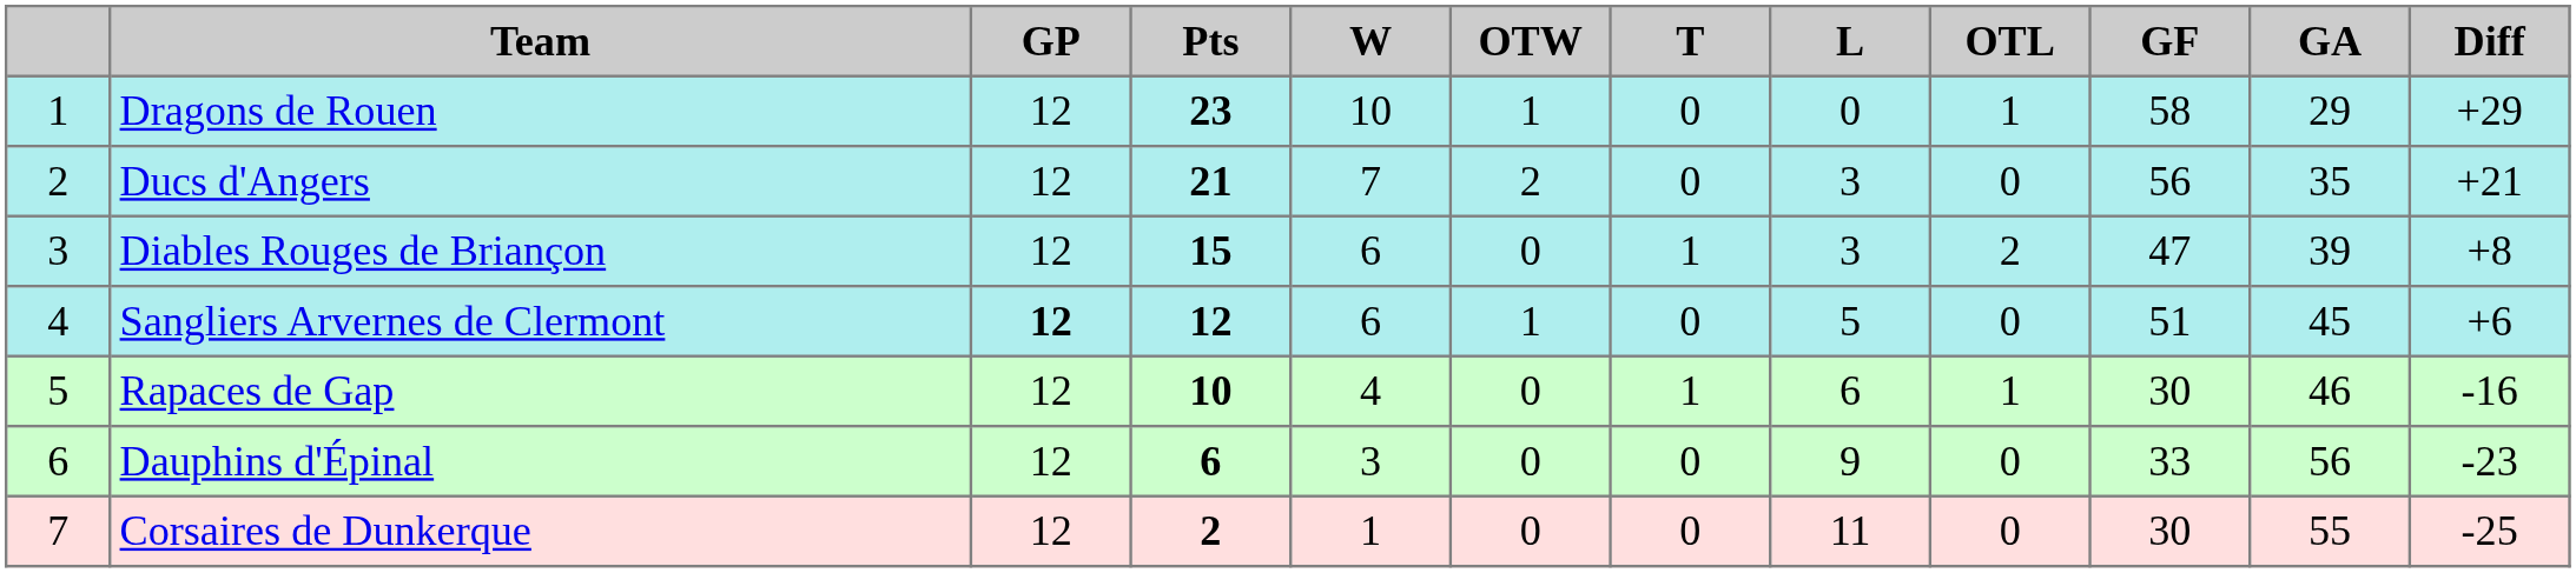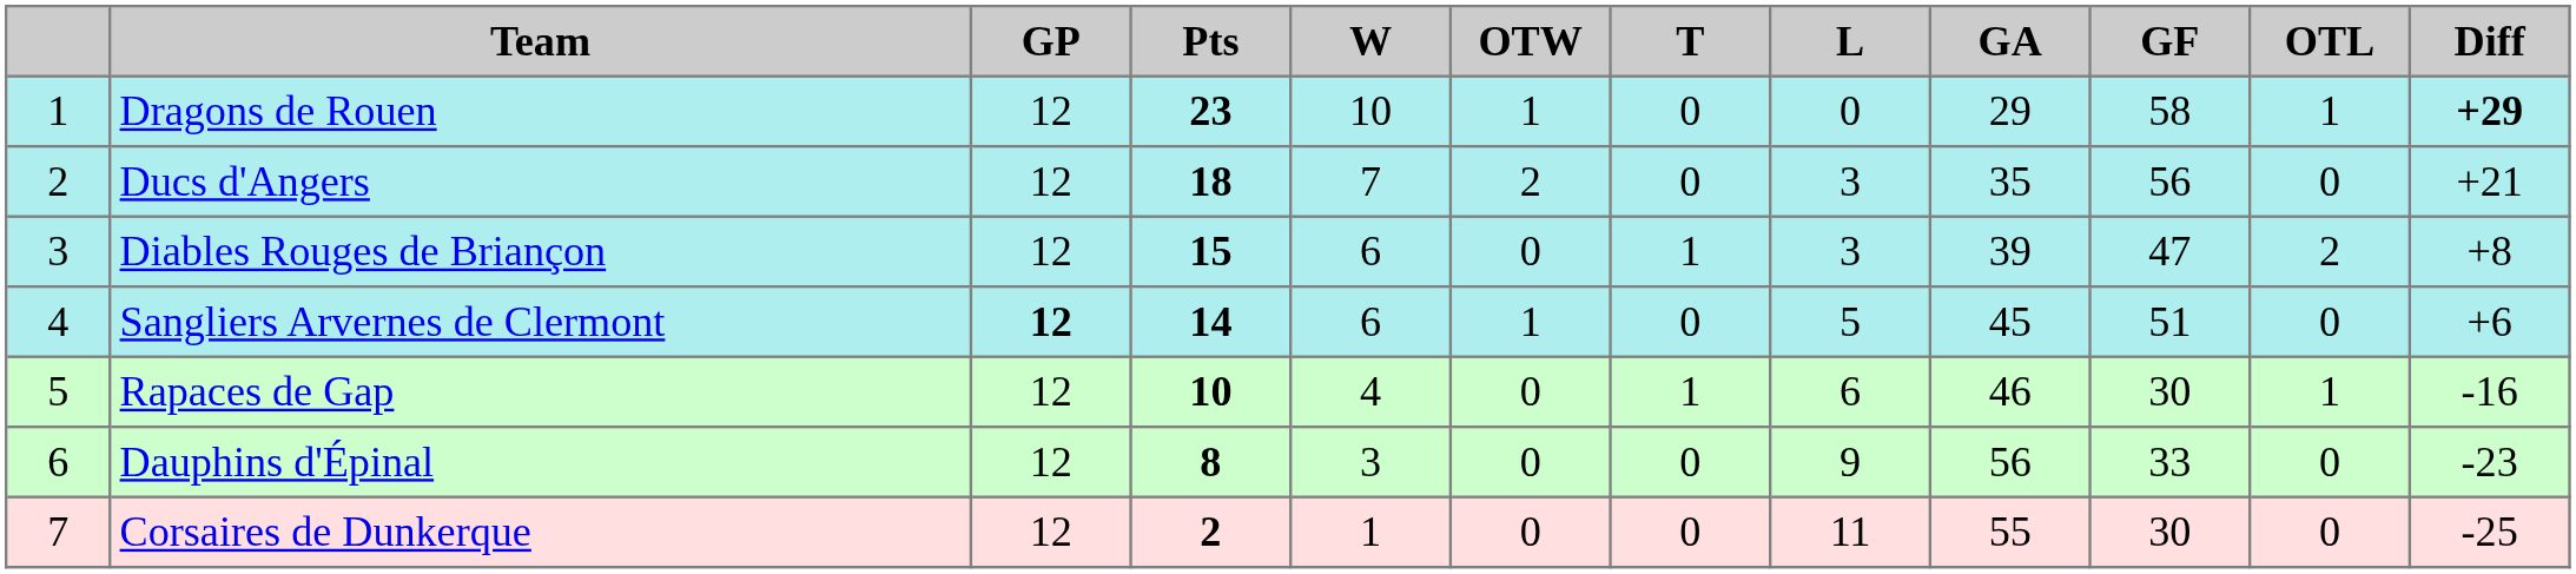columns swapped: OTL <-> GA
Dragons de Rouen | Diff: normal -> bold
Ducs d'Angers | Pts: 21 -> 18
Sangliers Arvernes de Clermont | Pts: 12 -> 14
Dauphins d'Épinal | Pts: 6 -> 8
